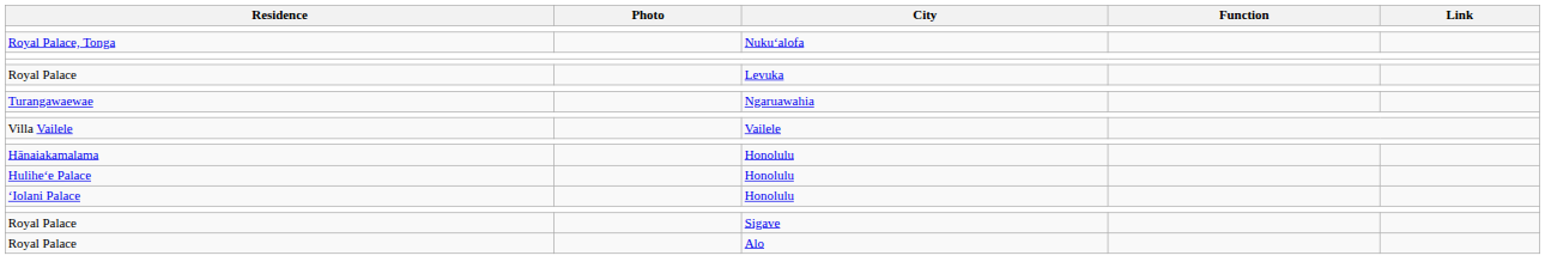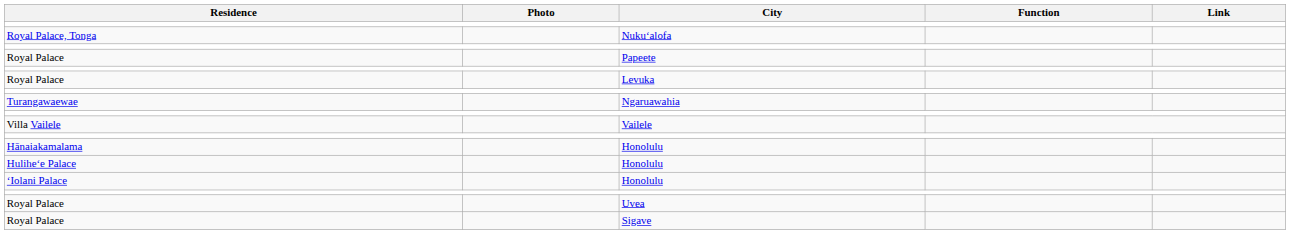+ row: Royal Palace | Papeete
+ row: Royal Palace | Uvea
- row: Royal Palace | Alo
